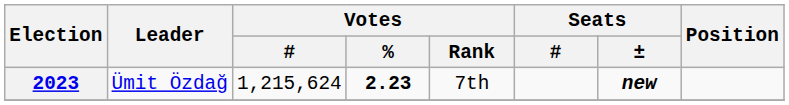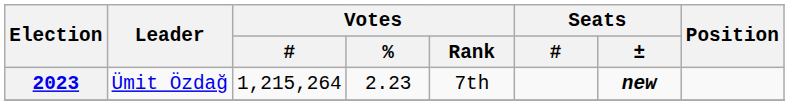2023 | Votes / #: 1,215,624 -> 1,215,264
2023 | Votes / %: bold -> normal
